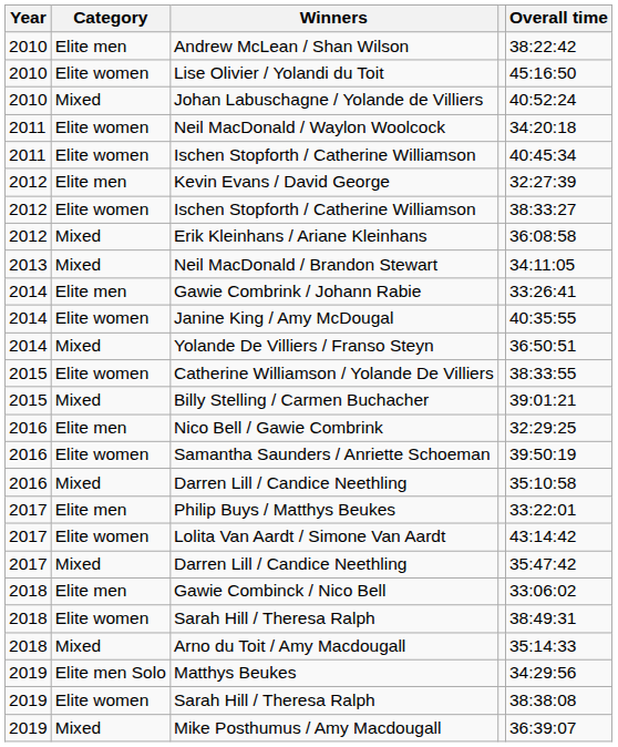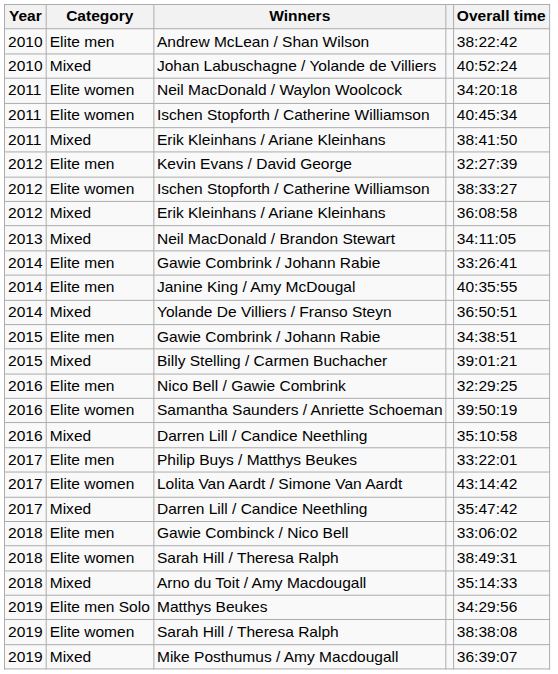- row: 2010 | Elite women | Lise Olivier / Yolandi du Toit | 45:16:50
+ row: 2011 | Mixed | Erik Kleinhans / Ariane Kleinhans | 38:41:50
Janine King / Amy McDougal | Category: Elite women -> Elite men
+ row: 2015 | Elite men | Gawie Combrink / Johann Rabie | 34:38:51
- row: 2015 | Elite women | Catherine Williamson / Yolande De Villiers | 38:33:55
